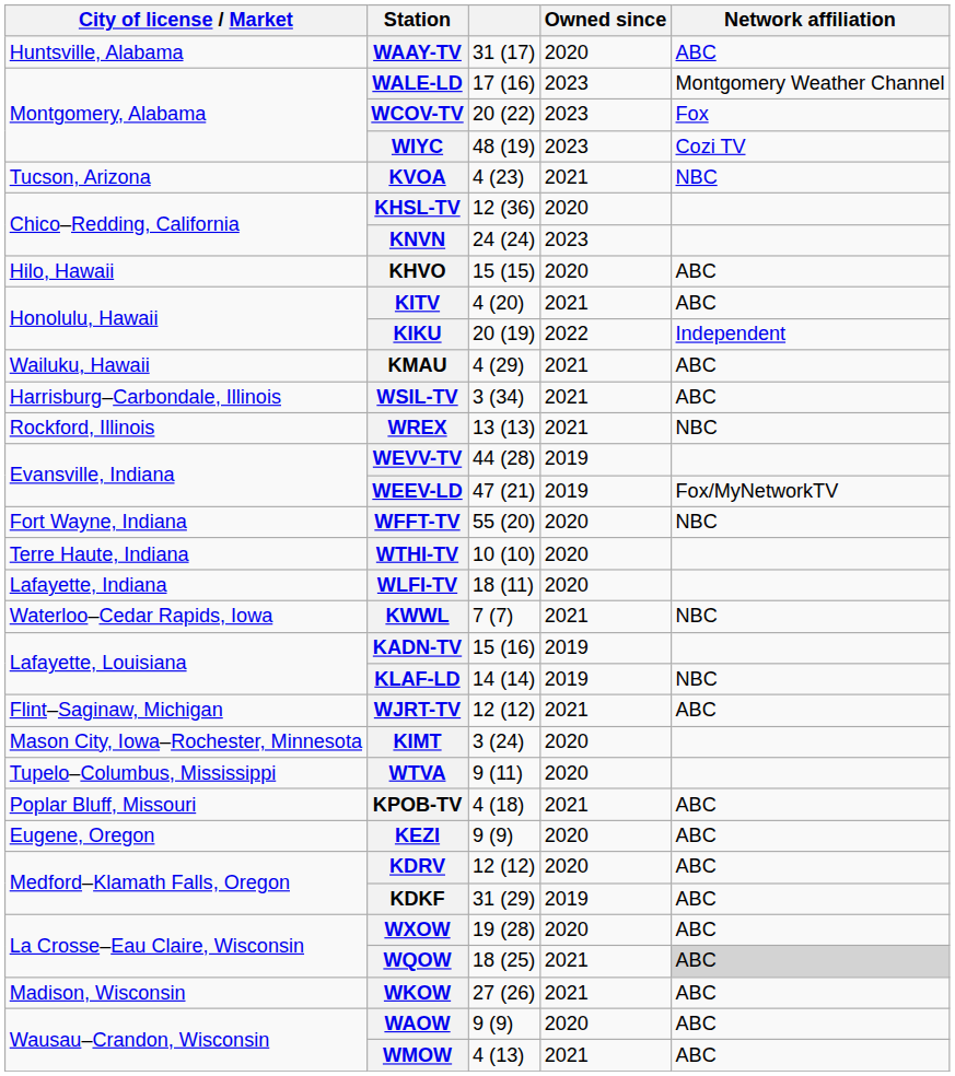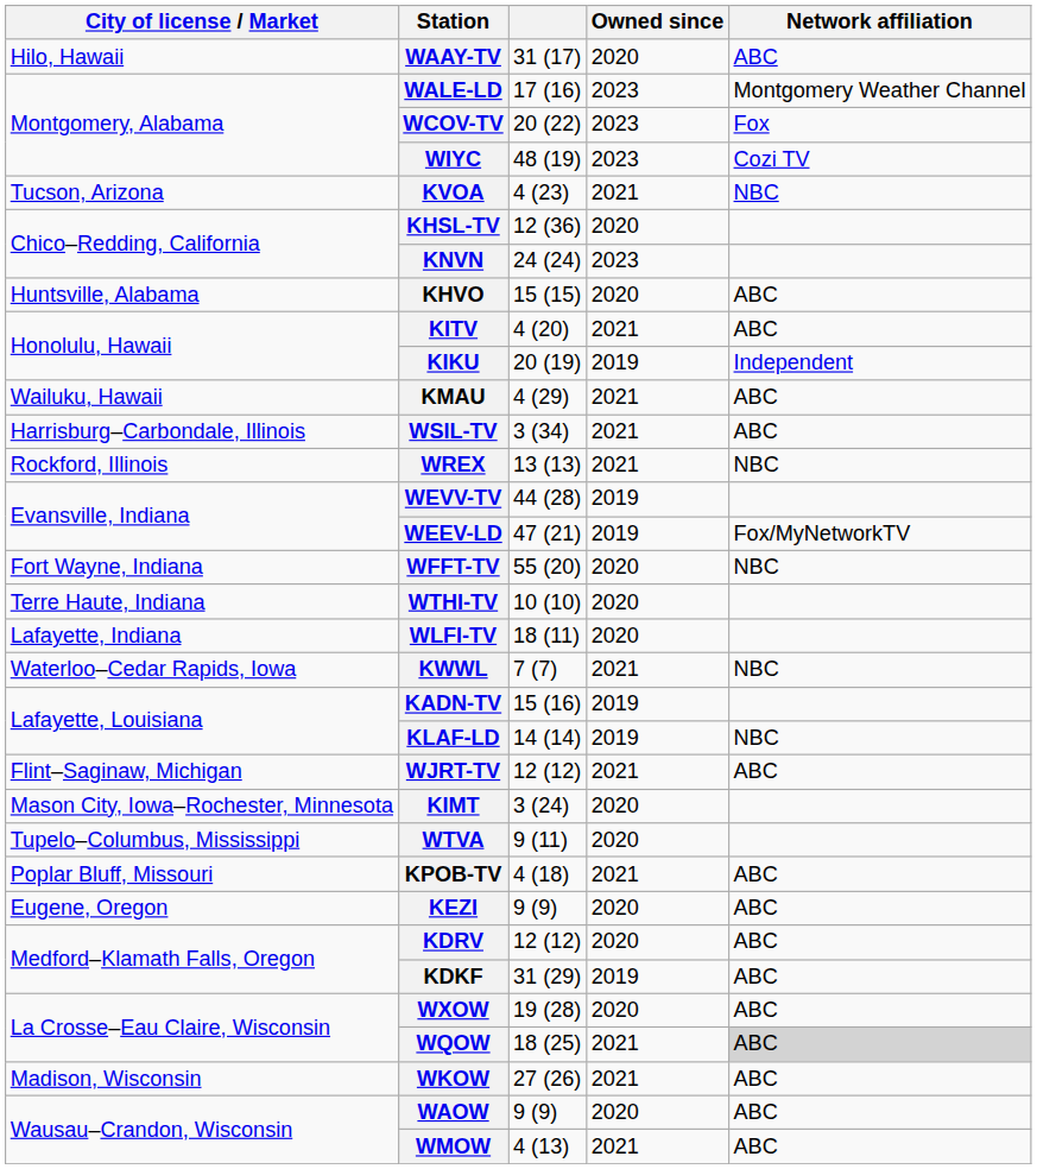WAAY-TV | City of license / Market: Huntsville, Alabama -> Hilo, Hawaii
KHVO | City of license / Market: Hilo, Hawaii -> Huntsville, Alabama
KIKU | Owned since: 2022 -> 2019
